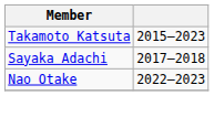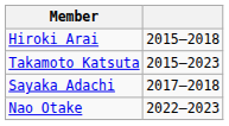+ row: Hiroki Arai | 2015–2018
